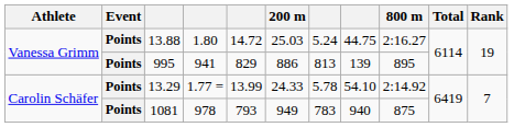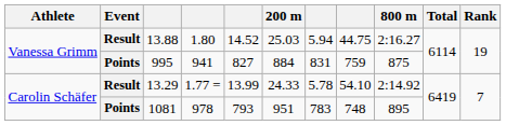13.88 | Event: Points -> Result
13.88 | column 5: 14.72 -> 14.52
13.88 | column 7: 5.24 -> 5.94
995 | column 5: 829 -> 827
995 | 200 m: 886 -> 884
995 | column 7: 813 -> 831
995 | column 8: 139 -> 759
995 | 800 m: 895 -> 875
13.29 | Event: Points -> Result
1081 | 200 m: 949 -> 951
1081 | column 8: 940 -> 748
1081 | 800 m: 875 -> 895
